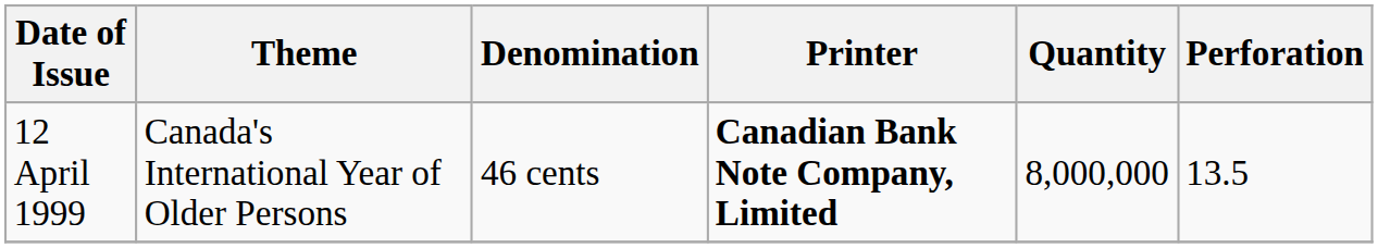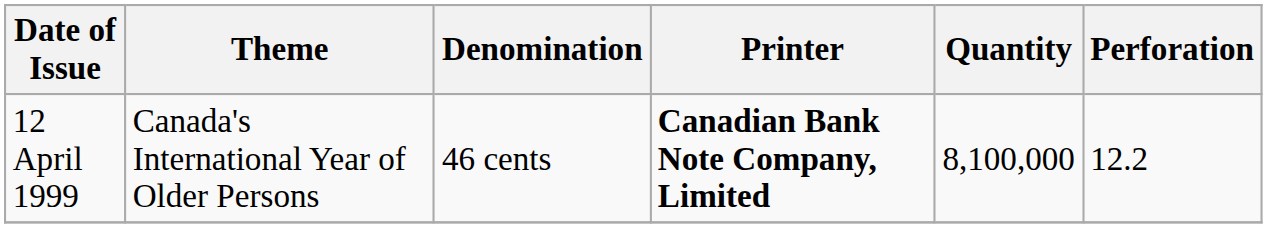12 April 1999 | Quantity: 8,000,000 -> 8,100,000
12 April 1999 | Perforation: 13.5 -> 12.2
